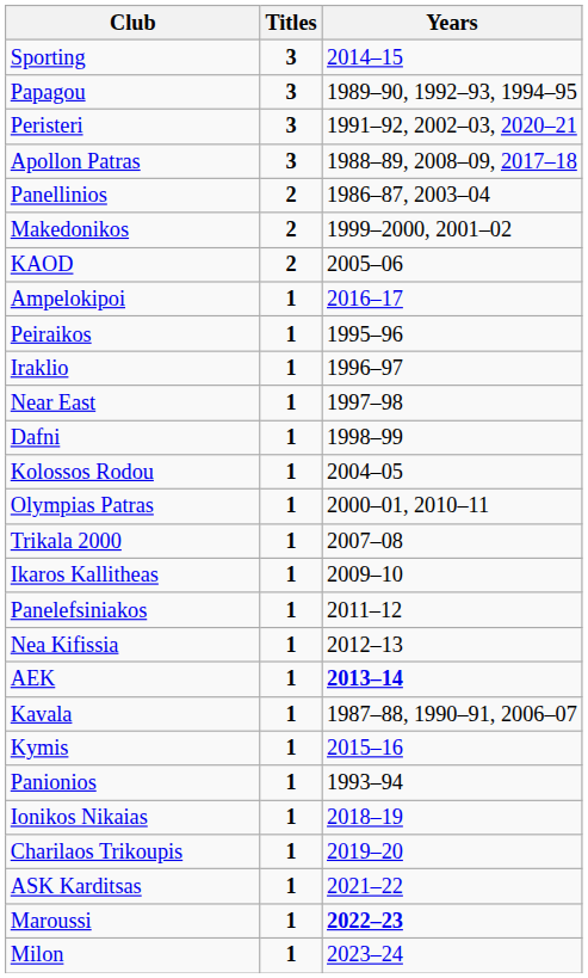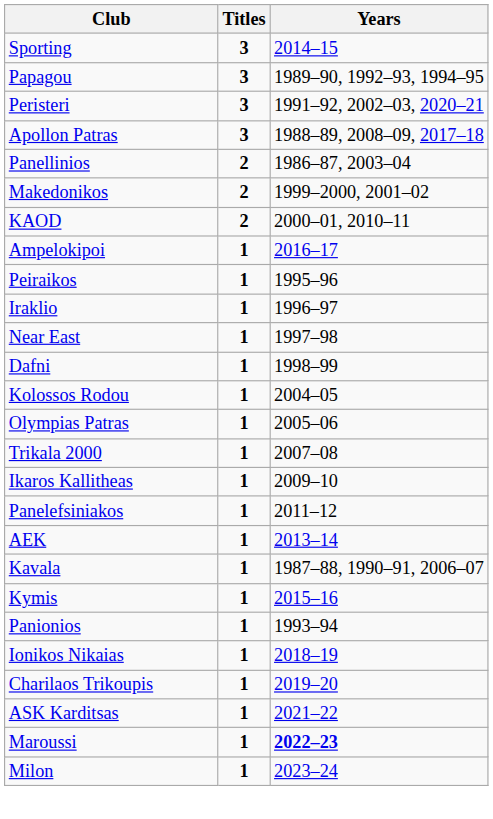KAOD | Years: 2005–06 -> 2000–01, 2010–11
Olympias Patras | Years: 2000–01, 2010–11 -> 2005–06
- row: Nea Kifissia | 1 | 2012–13
AEK | Years: bold -> normal
